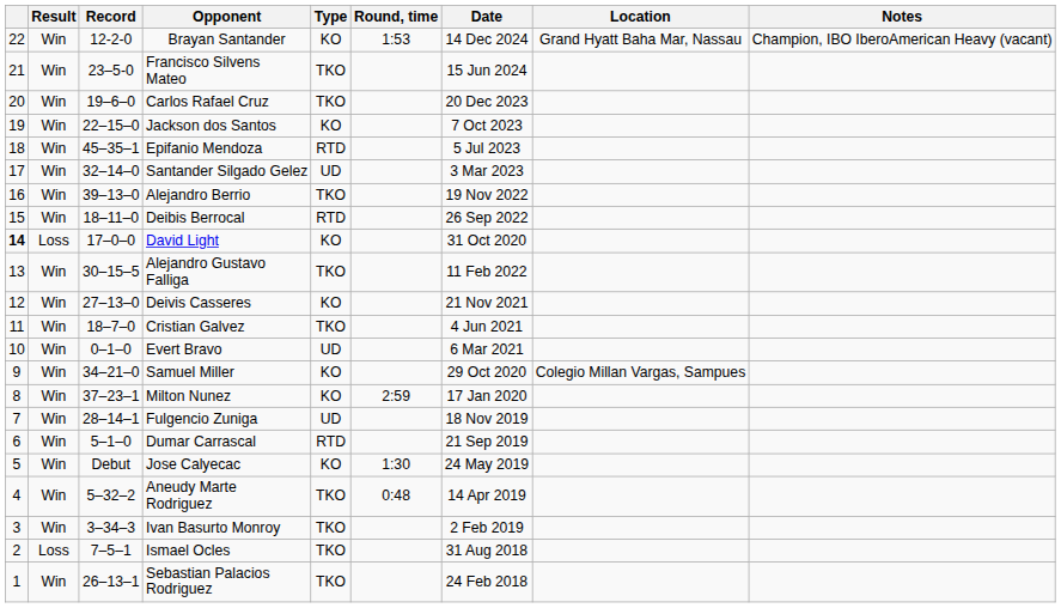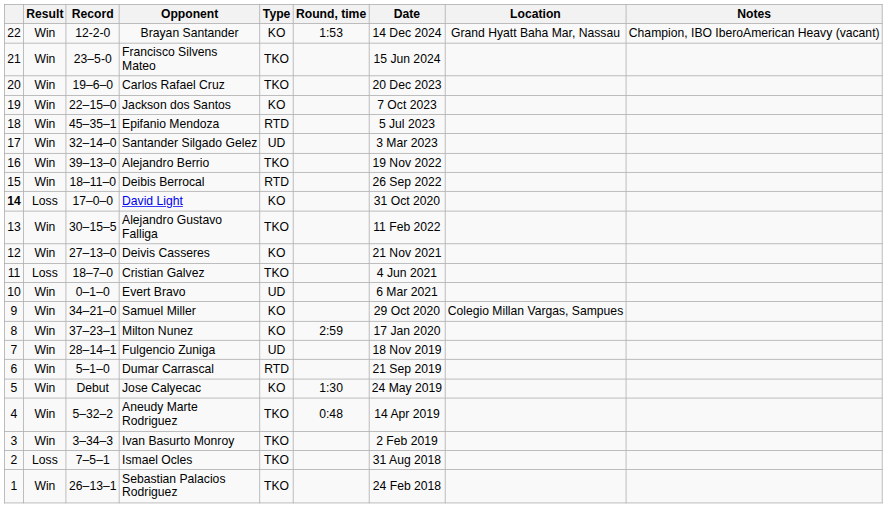Cristian Galvez | Result: Win -> Loss
